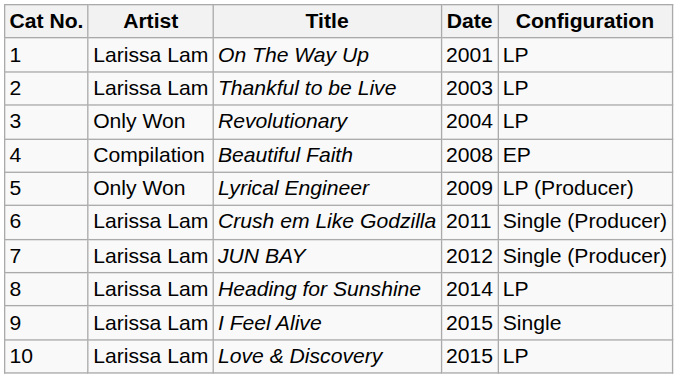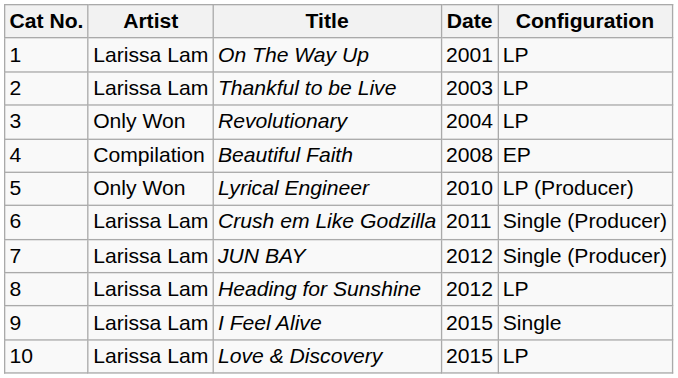Lyrical Engineer | Date: 2009 -> 2010
Heading for Sunshine | Date: 2014 -> 2012
